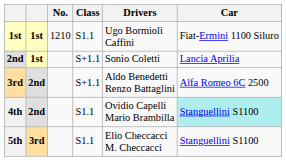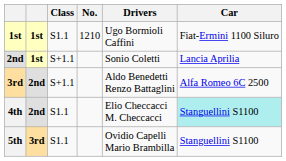columns swapped: Class <-> No.
4th | Drivers: Ovidio Capelli Mario Brambilla -> Elio Checcacci M. Checcacci
5th | Drivers: Elio Checcacci M. Checcacci -> Ovidio Capelli Mario Brambilla
